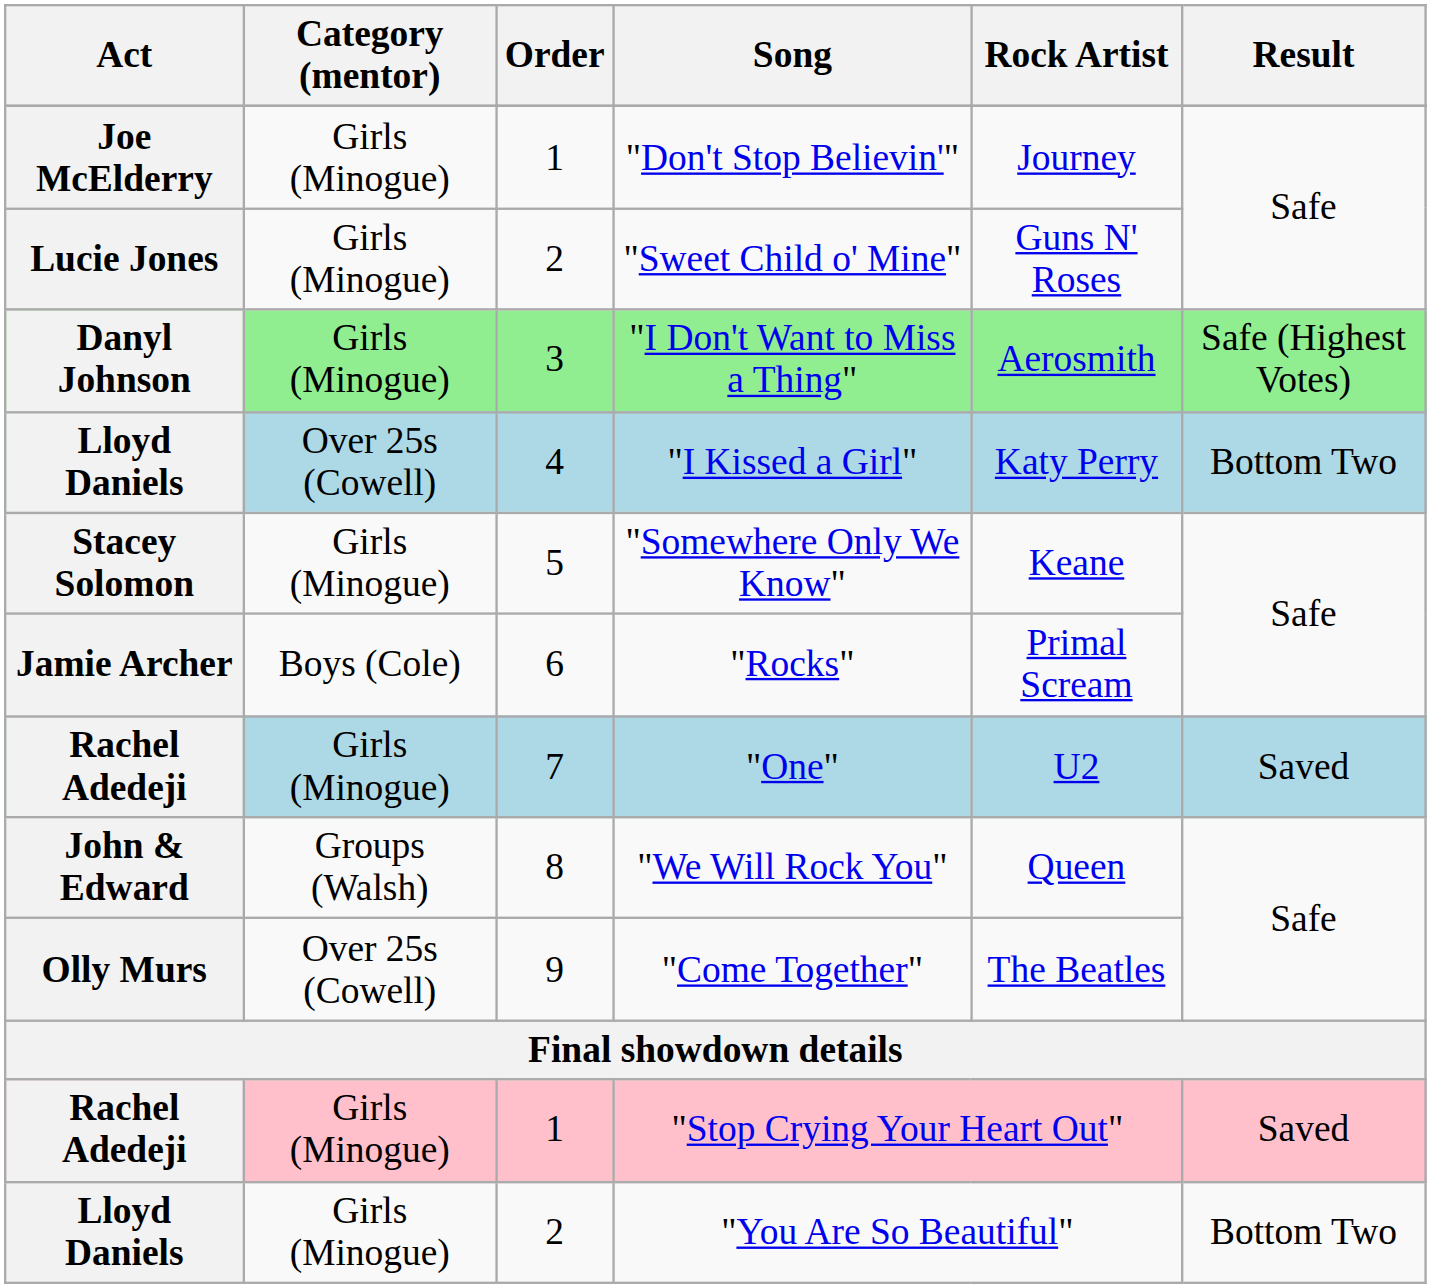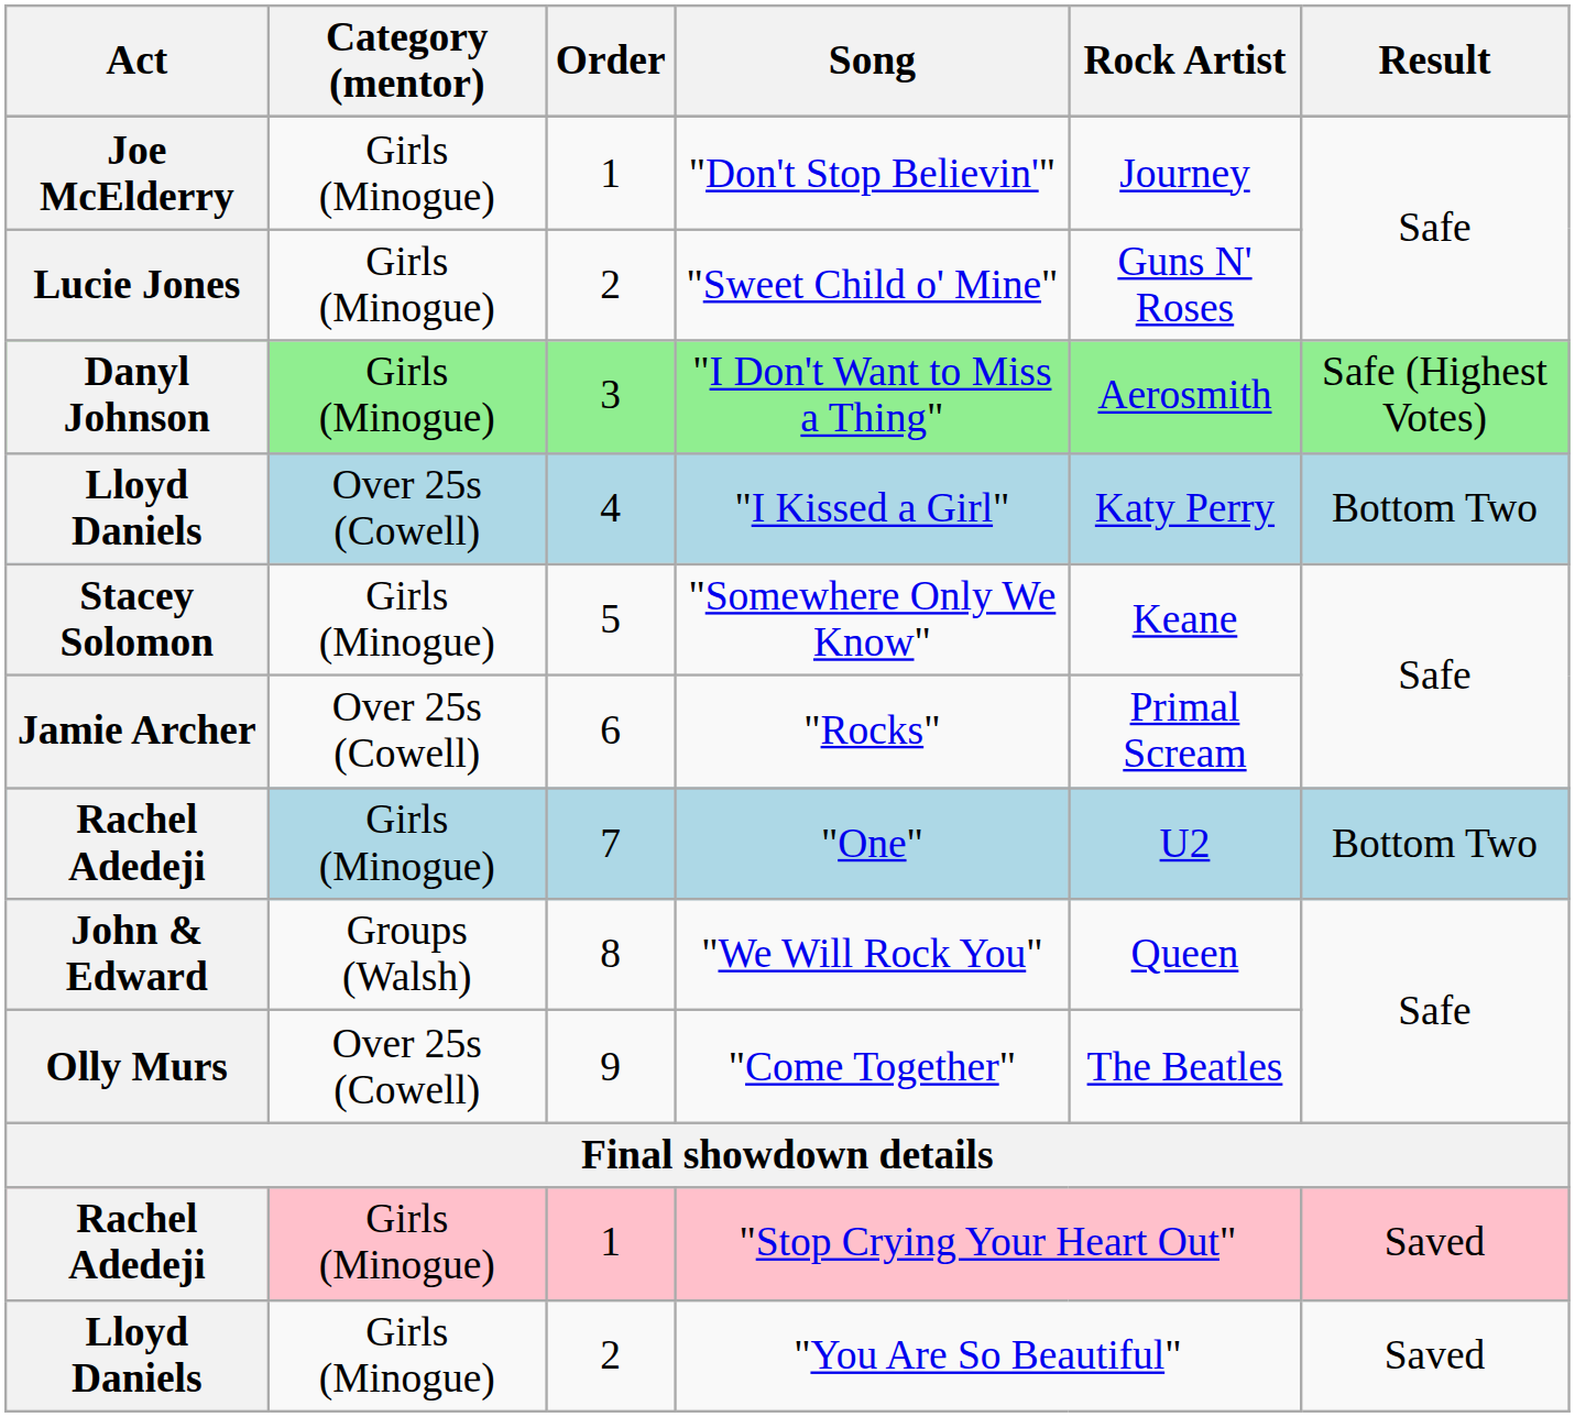"Rocks" | Category (mentor): Boys (Cole) -> Over 25s (Cowell)
"One" | Result: Saved -> Bottom Two
"You Are So Beautiful" | Result: Bottom Two -> Saved
